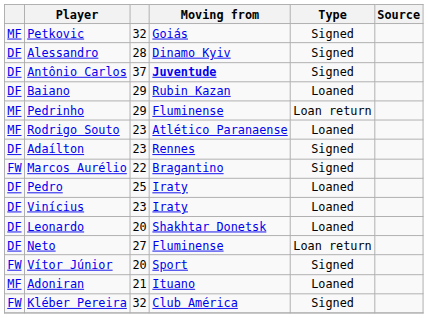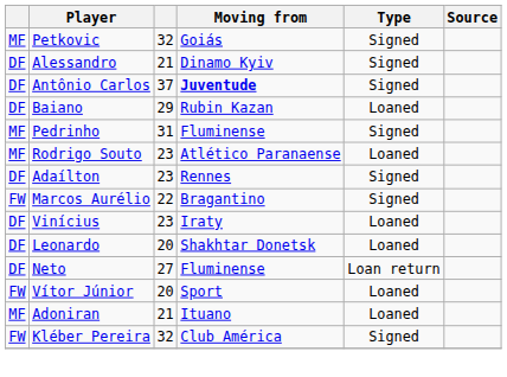Alessandro | column 3: 28 -> 21
Pedrinho | column 3: 29 -> 31
Pedrinho | Type: Loan return -> Signed
- row: DF | Pedro | 25 | Iraty | Loaned
Vítor Júnior | Type: Signed -> Loaned
